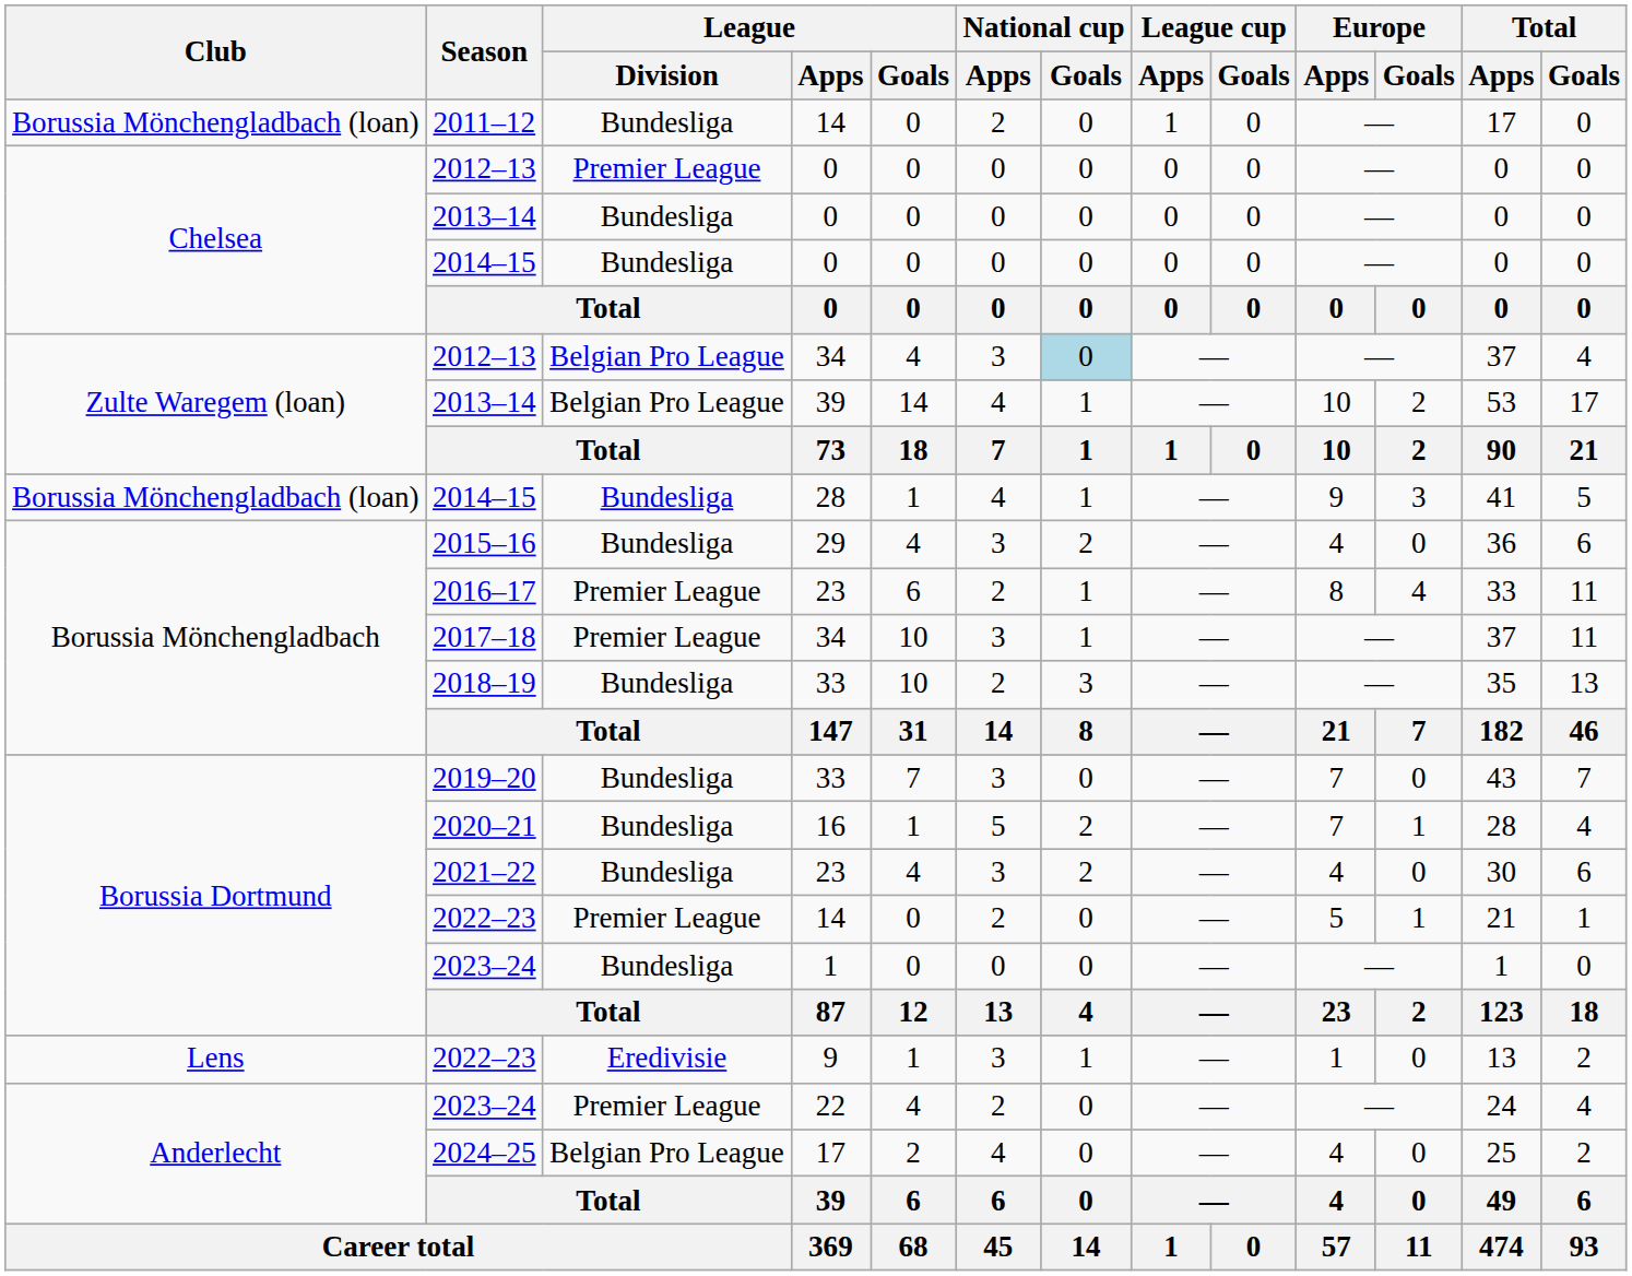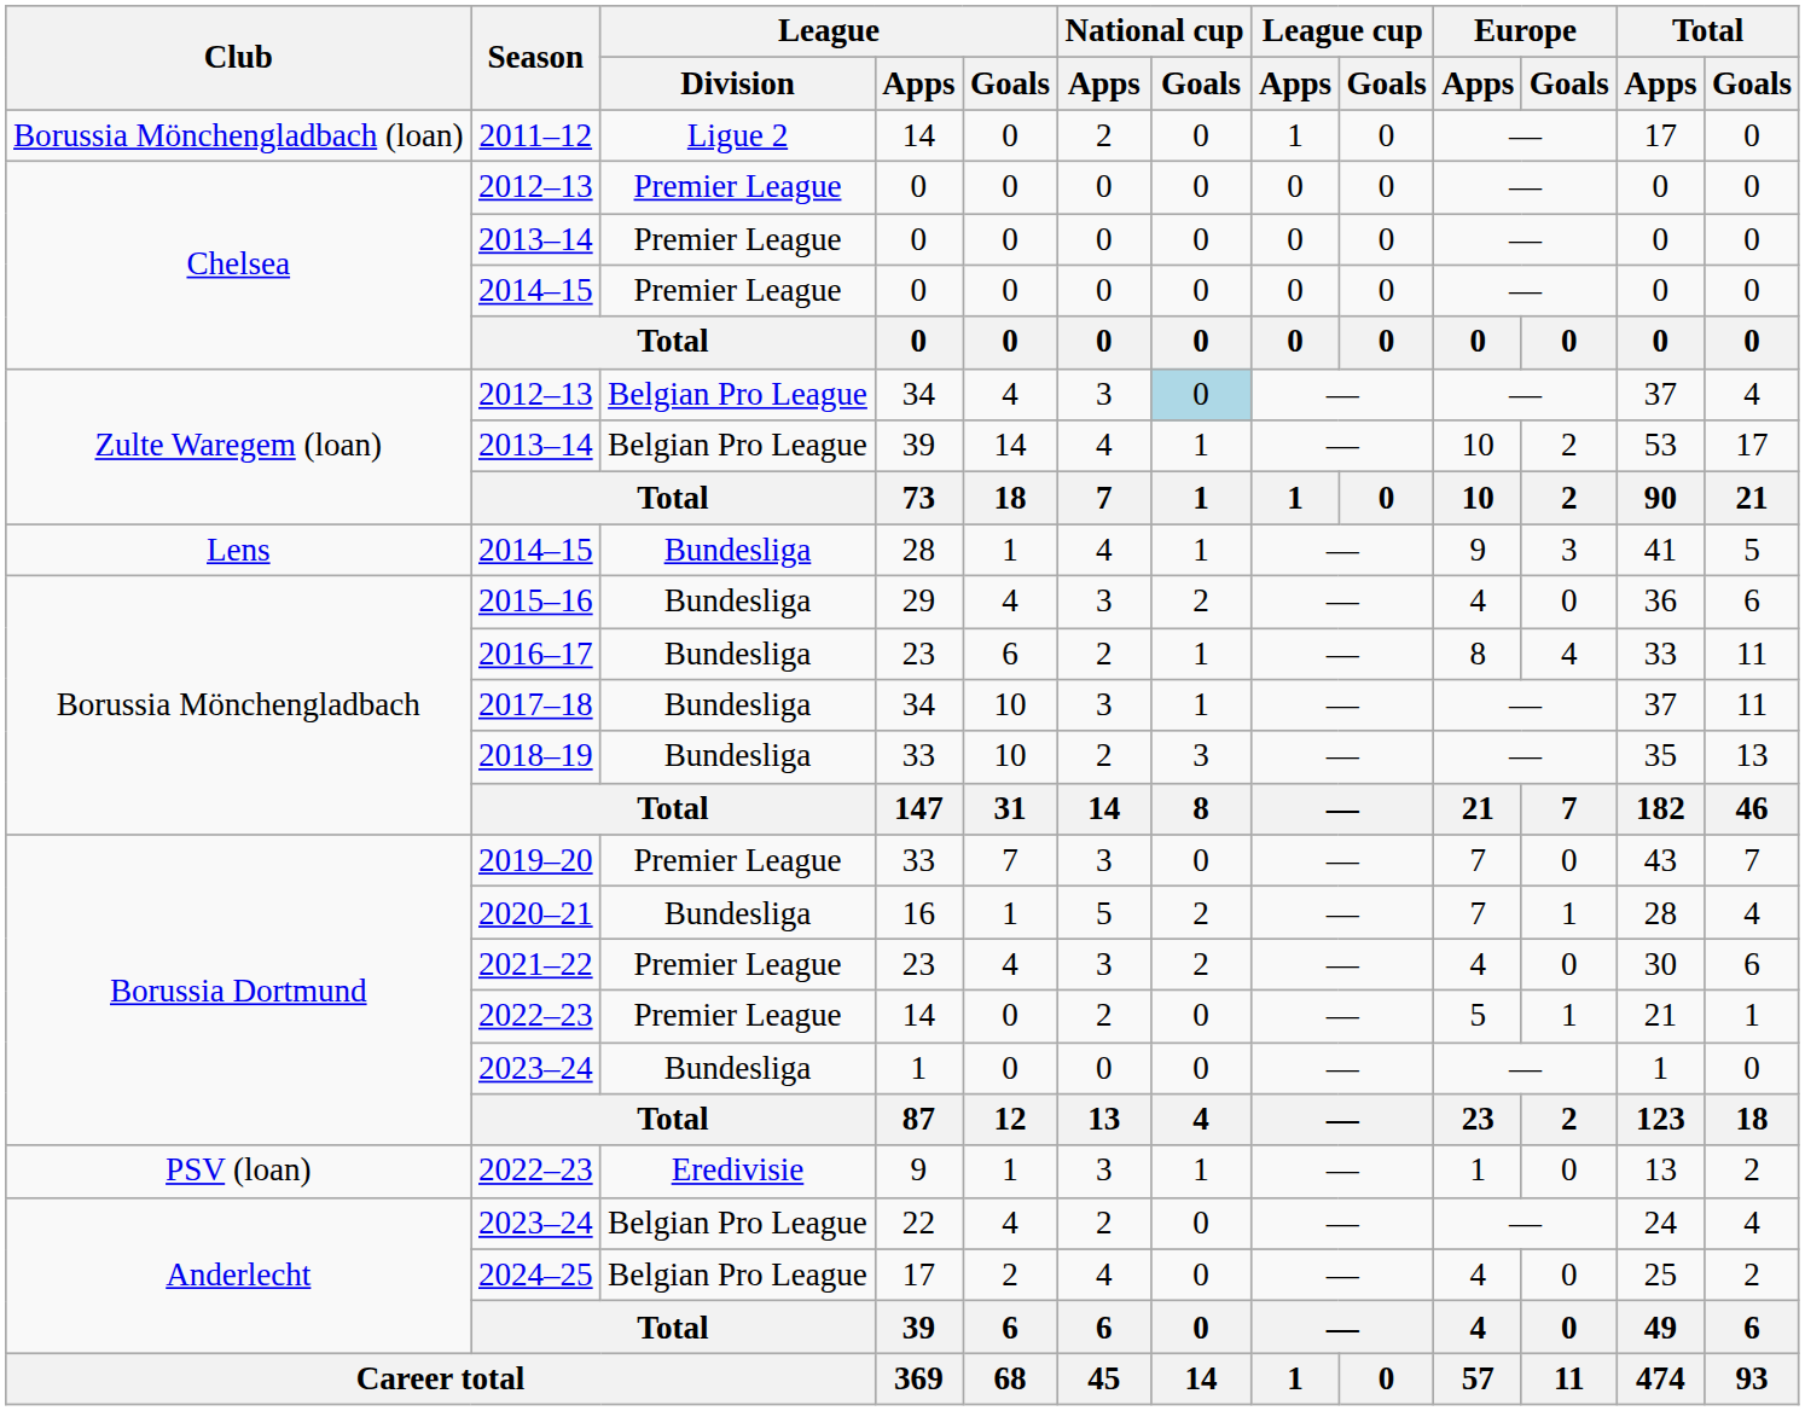2011–12 | League / Division: Bundesliga -> Ligue 2
2013–14 / 0 | League / Division: Bundesliga -> Premier League
2014–15 / 0 | League / Division: Bundesliga -> Premier League
2014–15 / 28 | Club: Borussia Mönchengladbach (loan) -> Lens
2016–17 | League / Division: Premier League -> Bundesliga
2017–18 | League / Division: Premier League -> Bundesliga
2019–20 | League / Division: Bundesliga -> Premier League
2021–22 | League / Division: Bundesliga -> Premier League
2022–23 / 9 | Club: Lens -> PSV (loan)
2023–24 / 22 | League / Division: Premier League -> Belgian Pro League
